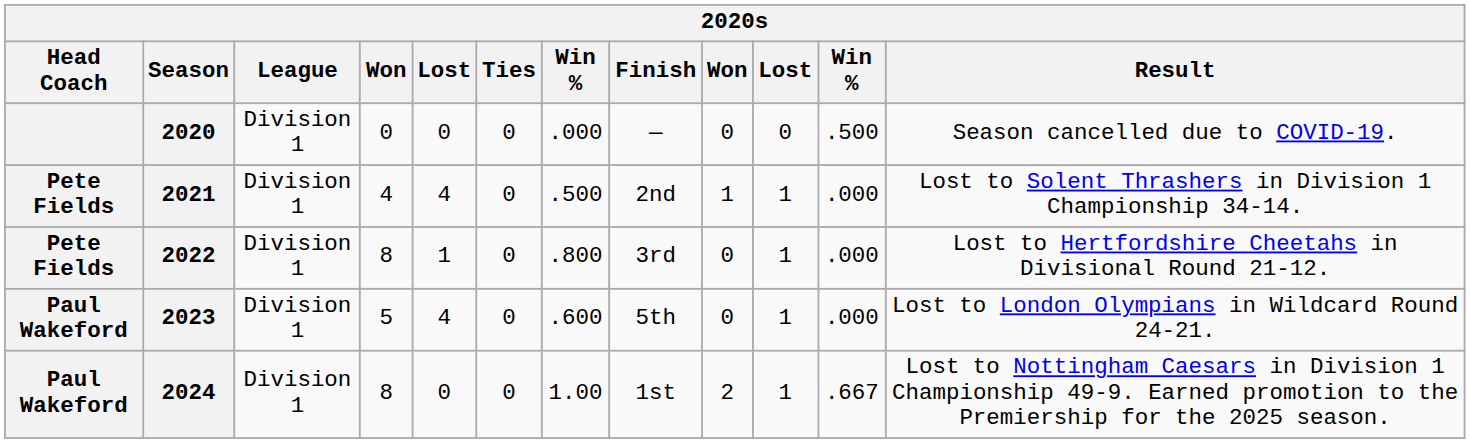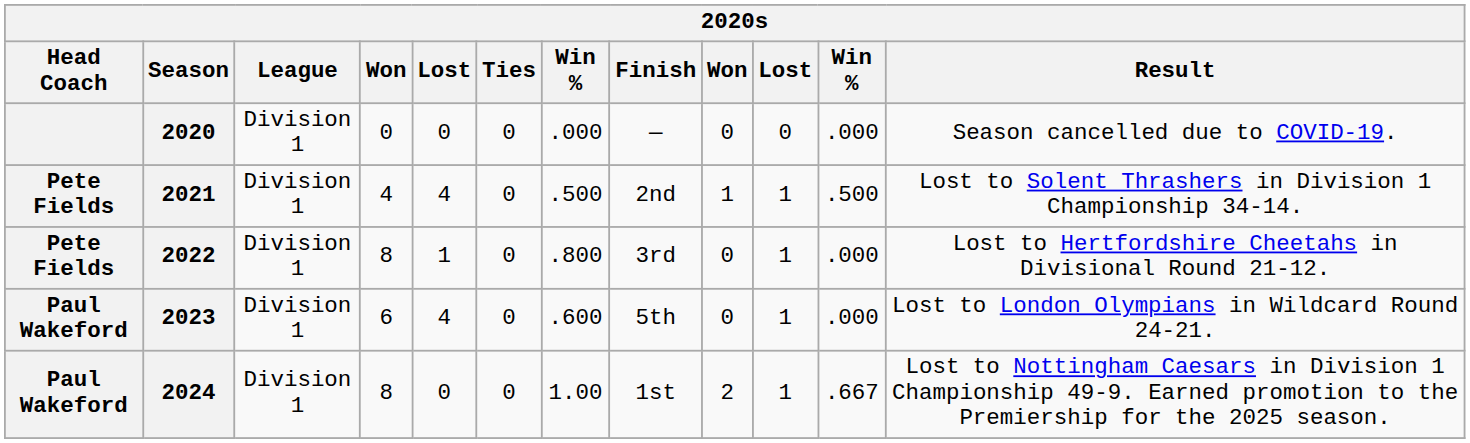2020 | column 11: .500 -> .000
2021 | column 11: .000 -> .500
2023 | column 4: 5 -> 6
